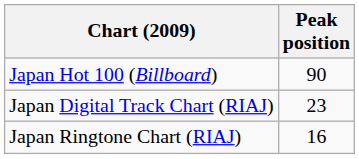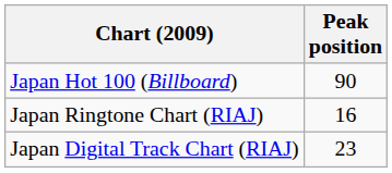rows swapped: Japan Ringtone Chart (RIAJ) <-> Japan Digital Track Chart (RIAJ)
